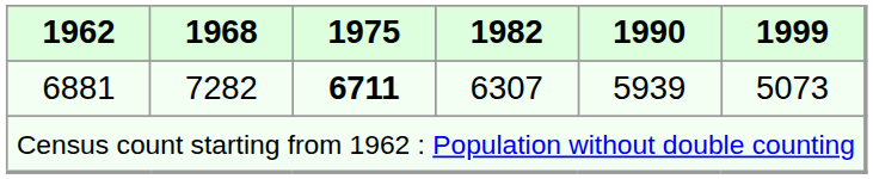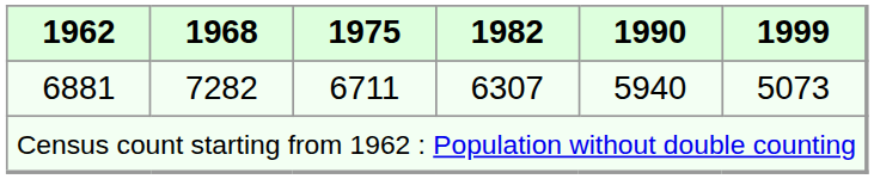6881 | 1975: bold -> normal
6881 | 1990: 5939 -> 5940
